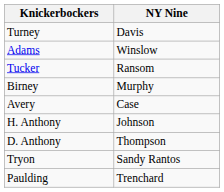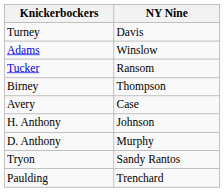Birney | NY Nine: Murphy -> Thompson
D. Anthony | NY Nine: Thompson -> Murphy
